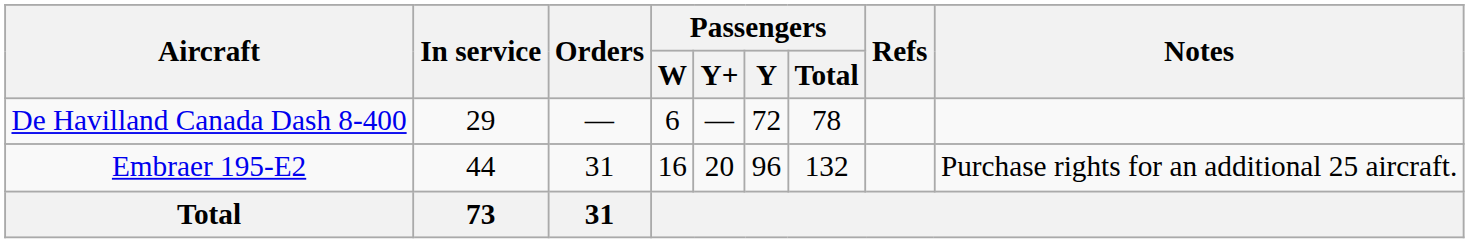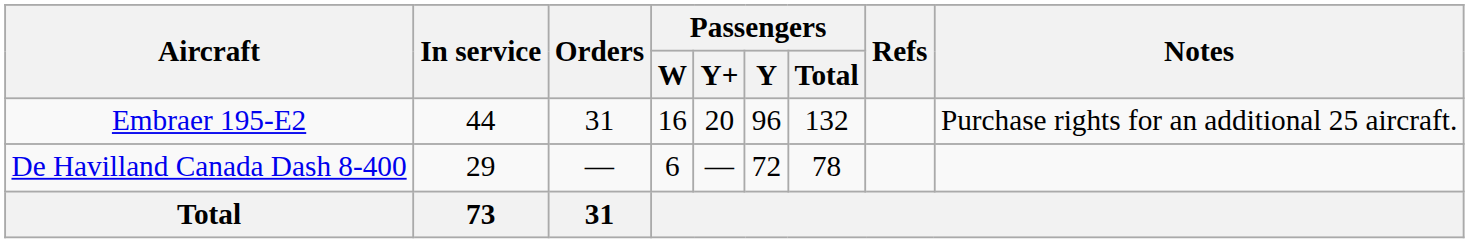rows swapped: De Havilland Canada Dash 8-400 <-> Embraer 195-E2
